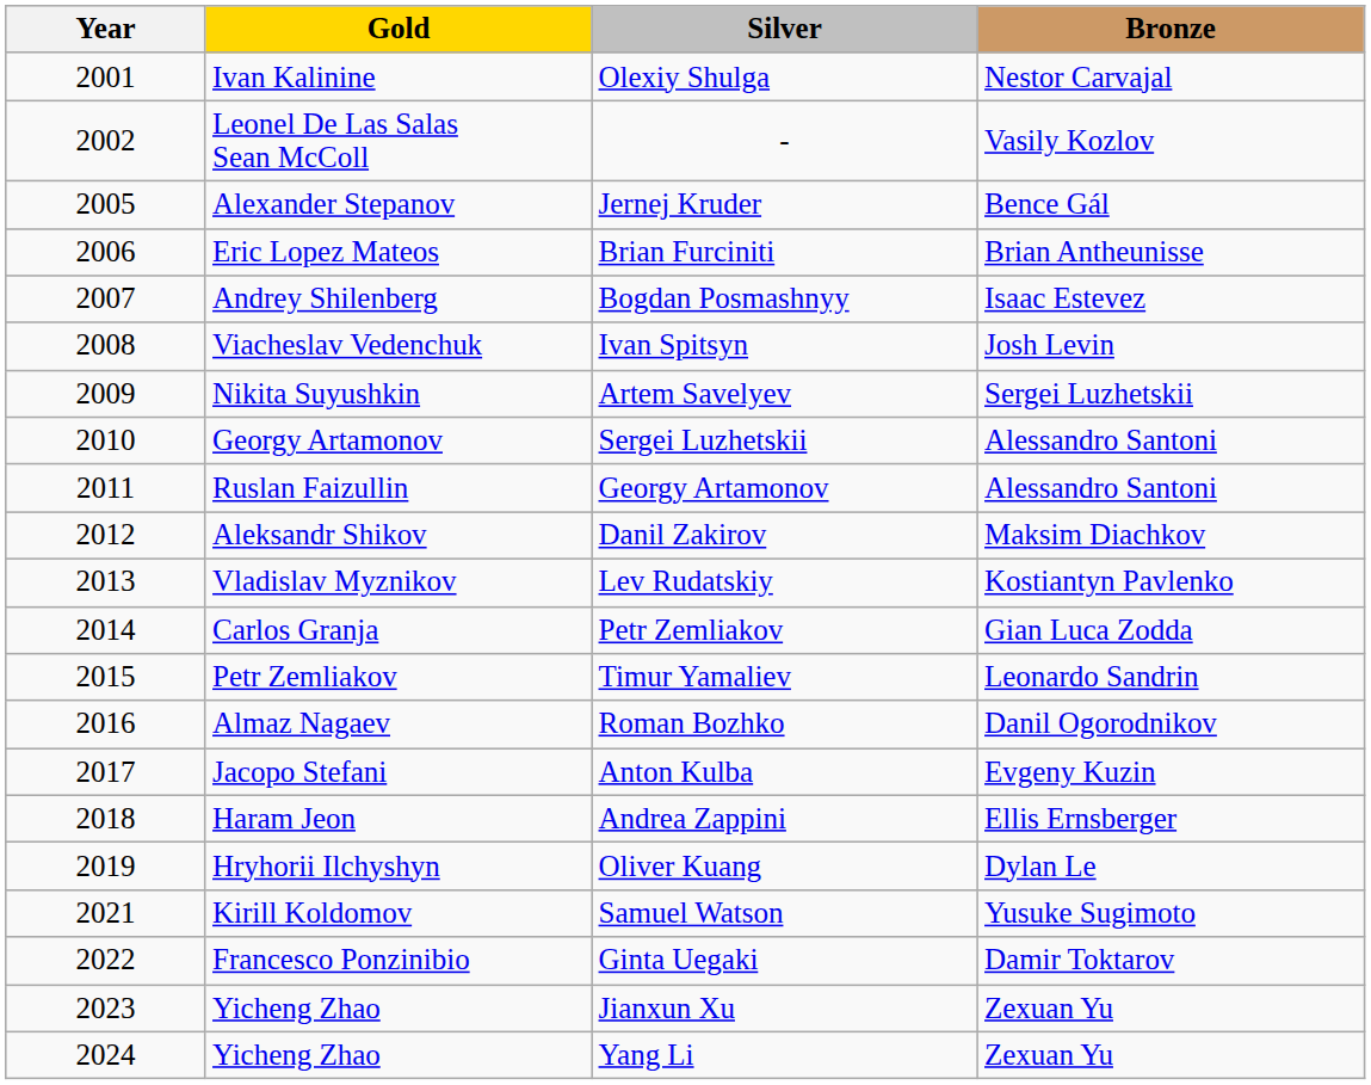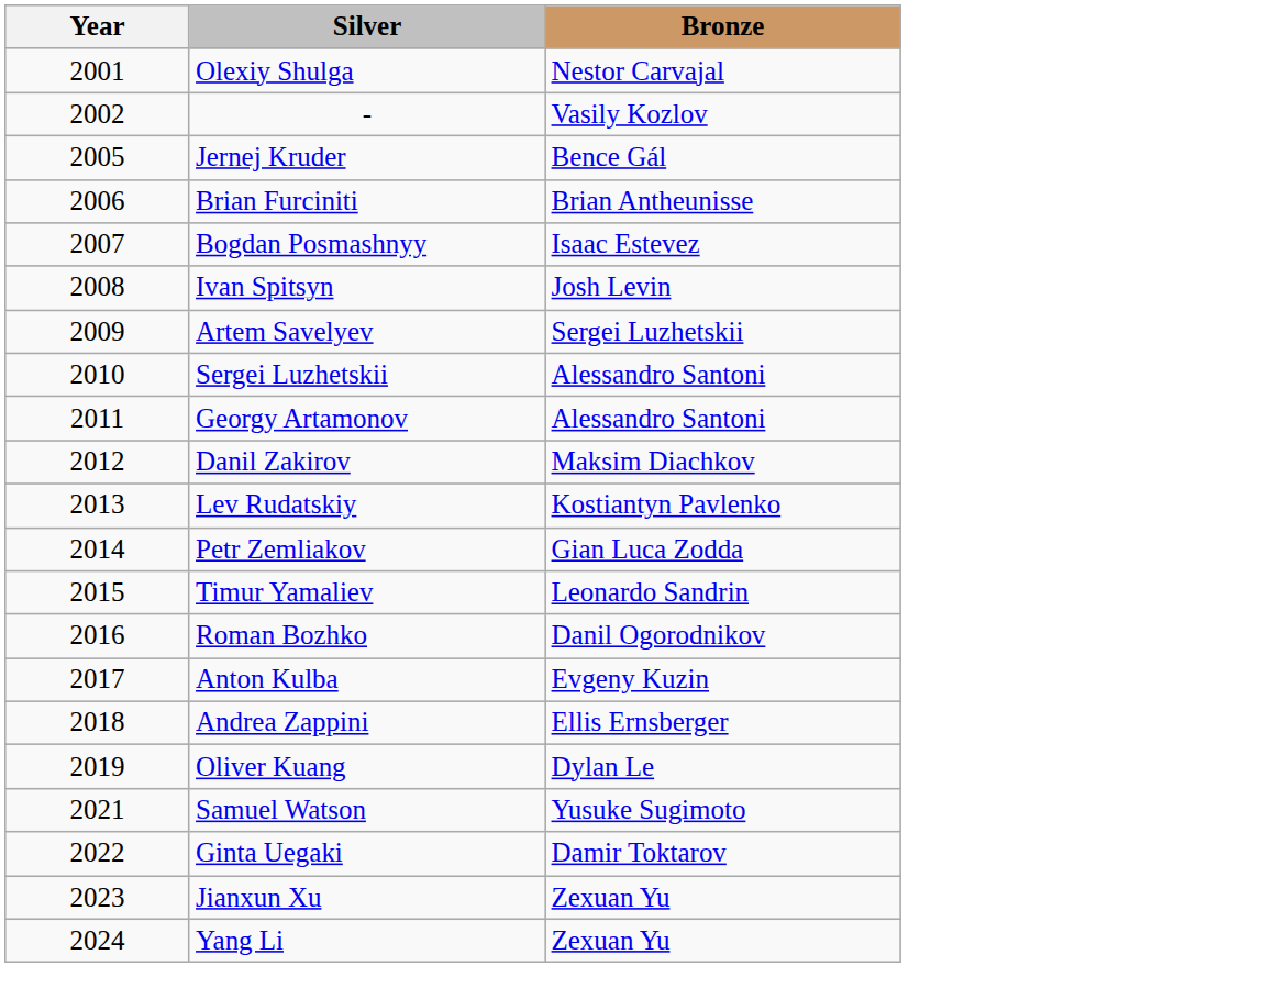- column: Gold | Ivan Kalinine | Leonel De Las Salas Sean McColl | Alexander Stepanov | Eric Lopez Mateos | Andrey Shilenberg | Viacheslav Vedenchuk | Nikita Suyushkin | Georgy Artamonov | Ruslan Faizullin | Aleksandr Shikov | Vladislav Myznikov | Carlos Granja | Petr Zemliakov | Almaz Nagaev | Jacopo Stefani | Haram Jeon | Hryhorii Ilchyshyn | Kirill Koldomov | Francesco Ponzinibio | Yicheng Zhao | Yicheng Zhao
